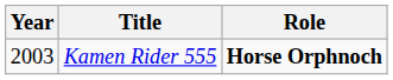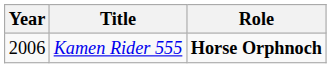Kamen Rider 555 | Year: 2003 -> 2006
